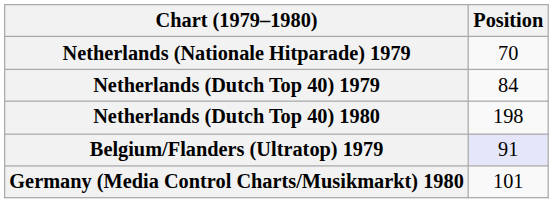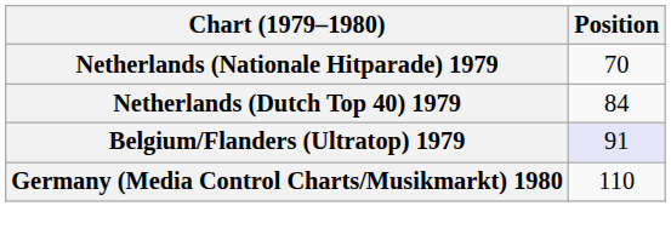- row: Netherlands (Dutch Top 40) 1980 | 198
Germany (Media Control Charts/Musikmarkt) 1980 | Position: 101 -> 110
